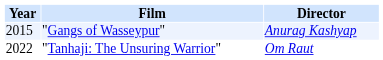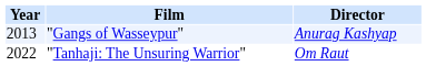"Gangs of Wasseypur" | Year: 2015 -> 2013
